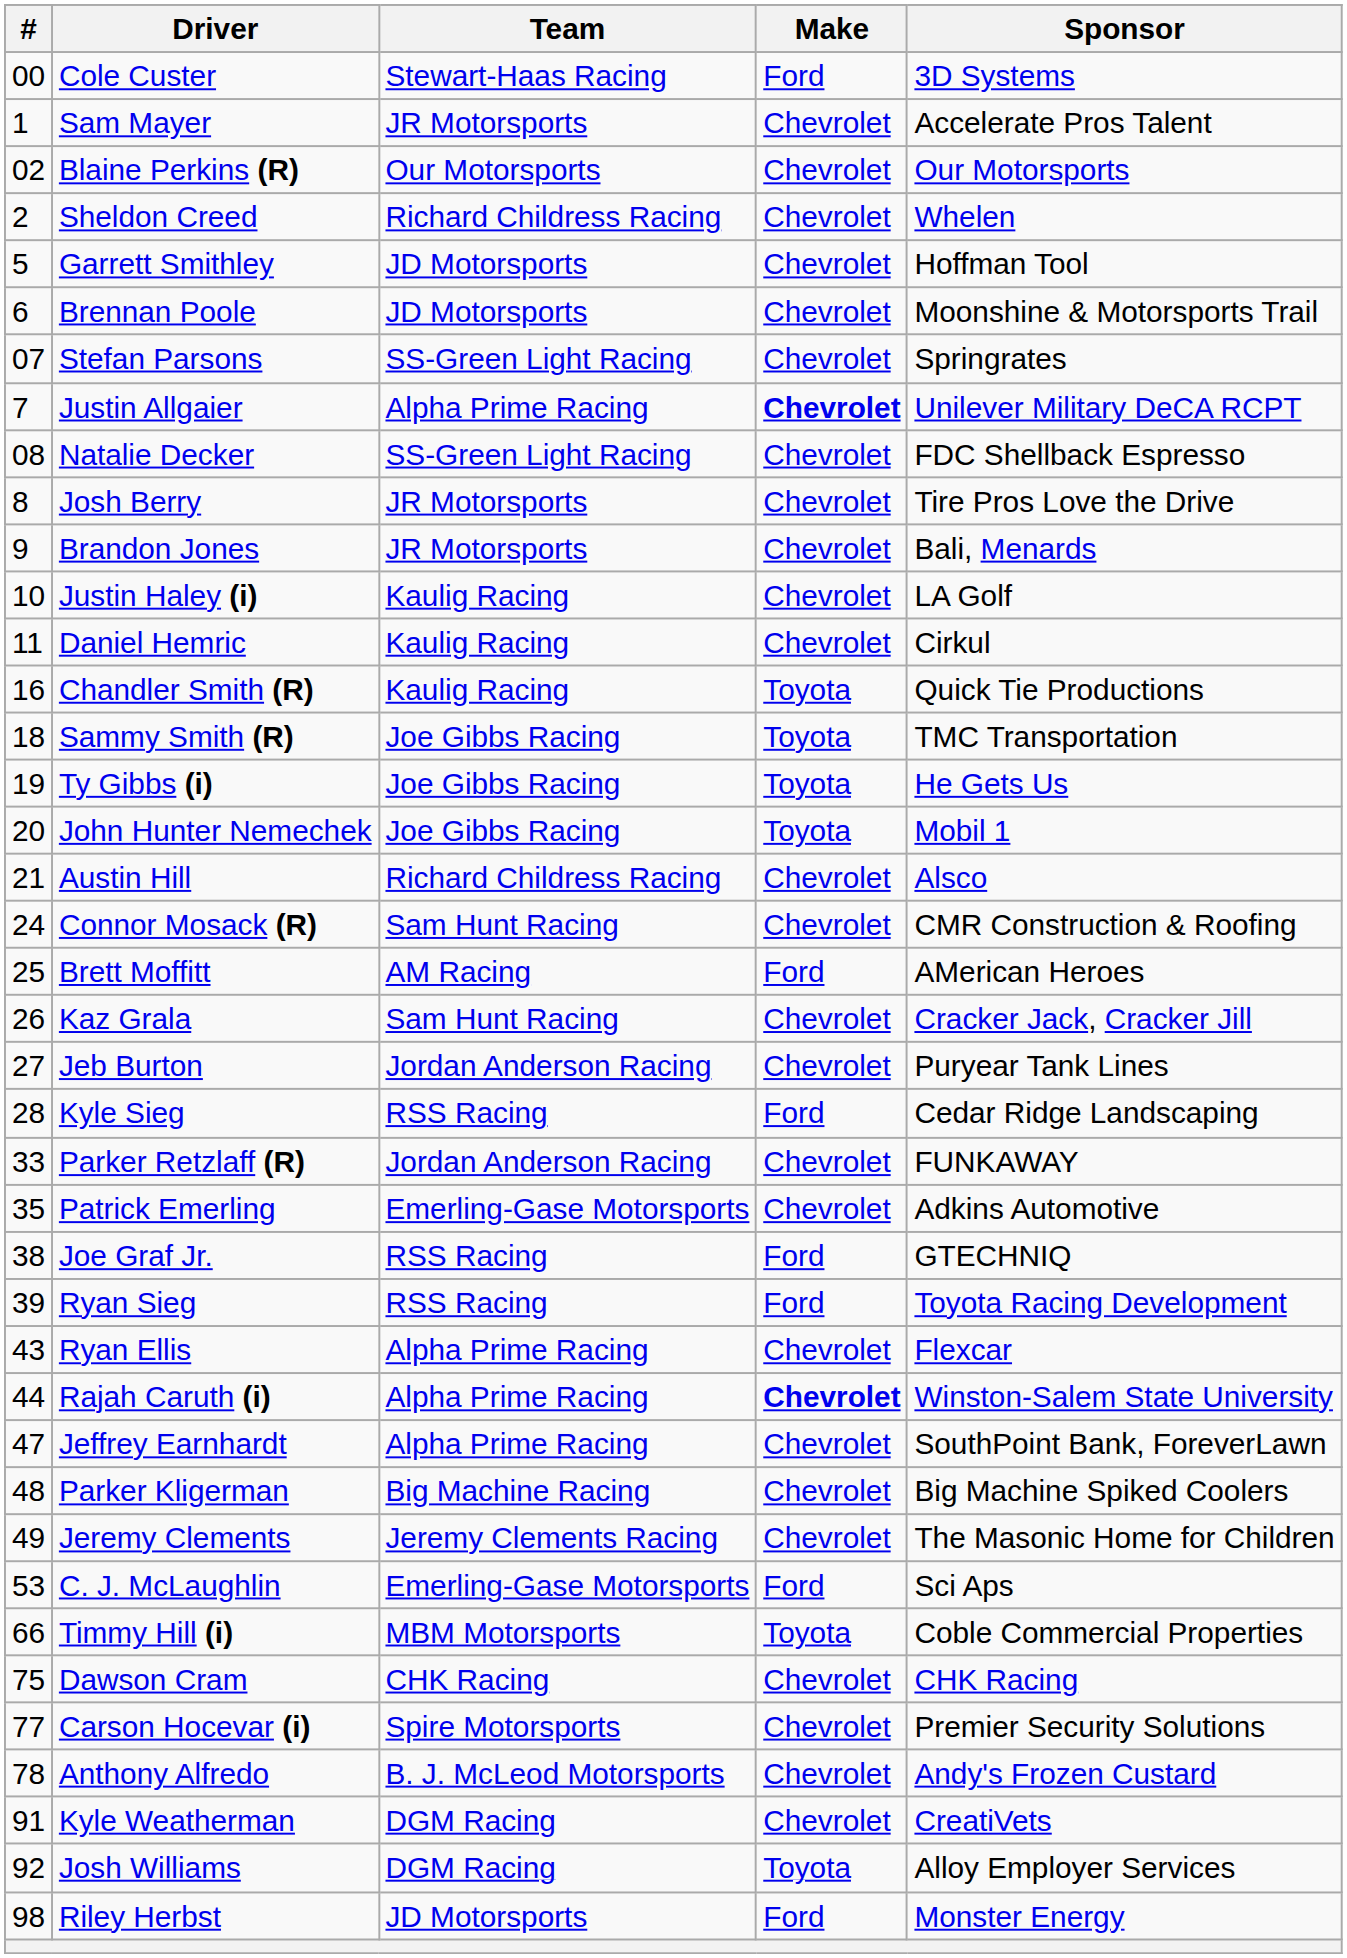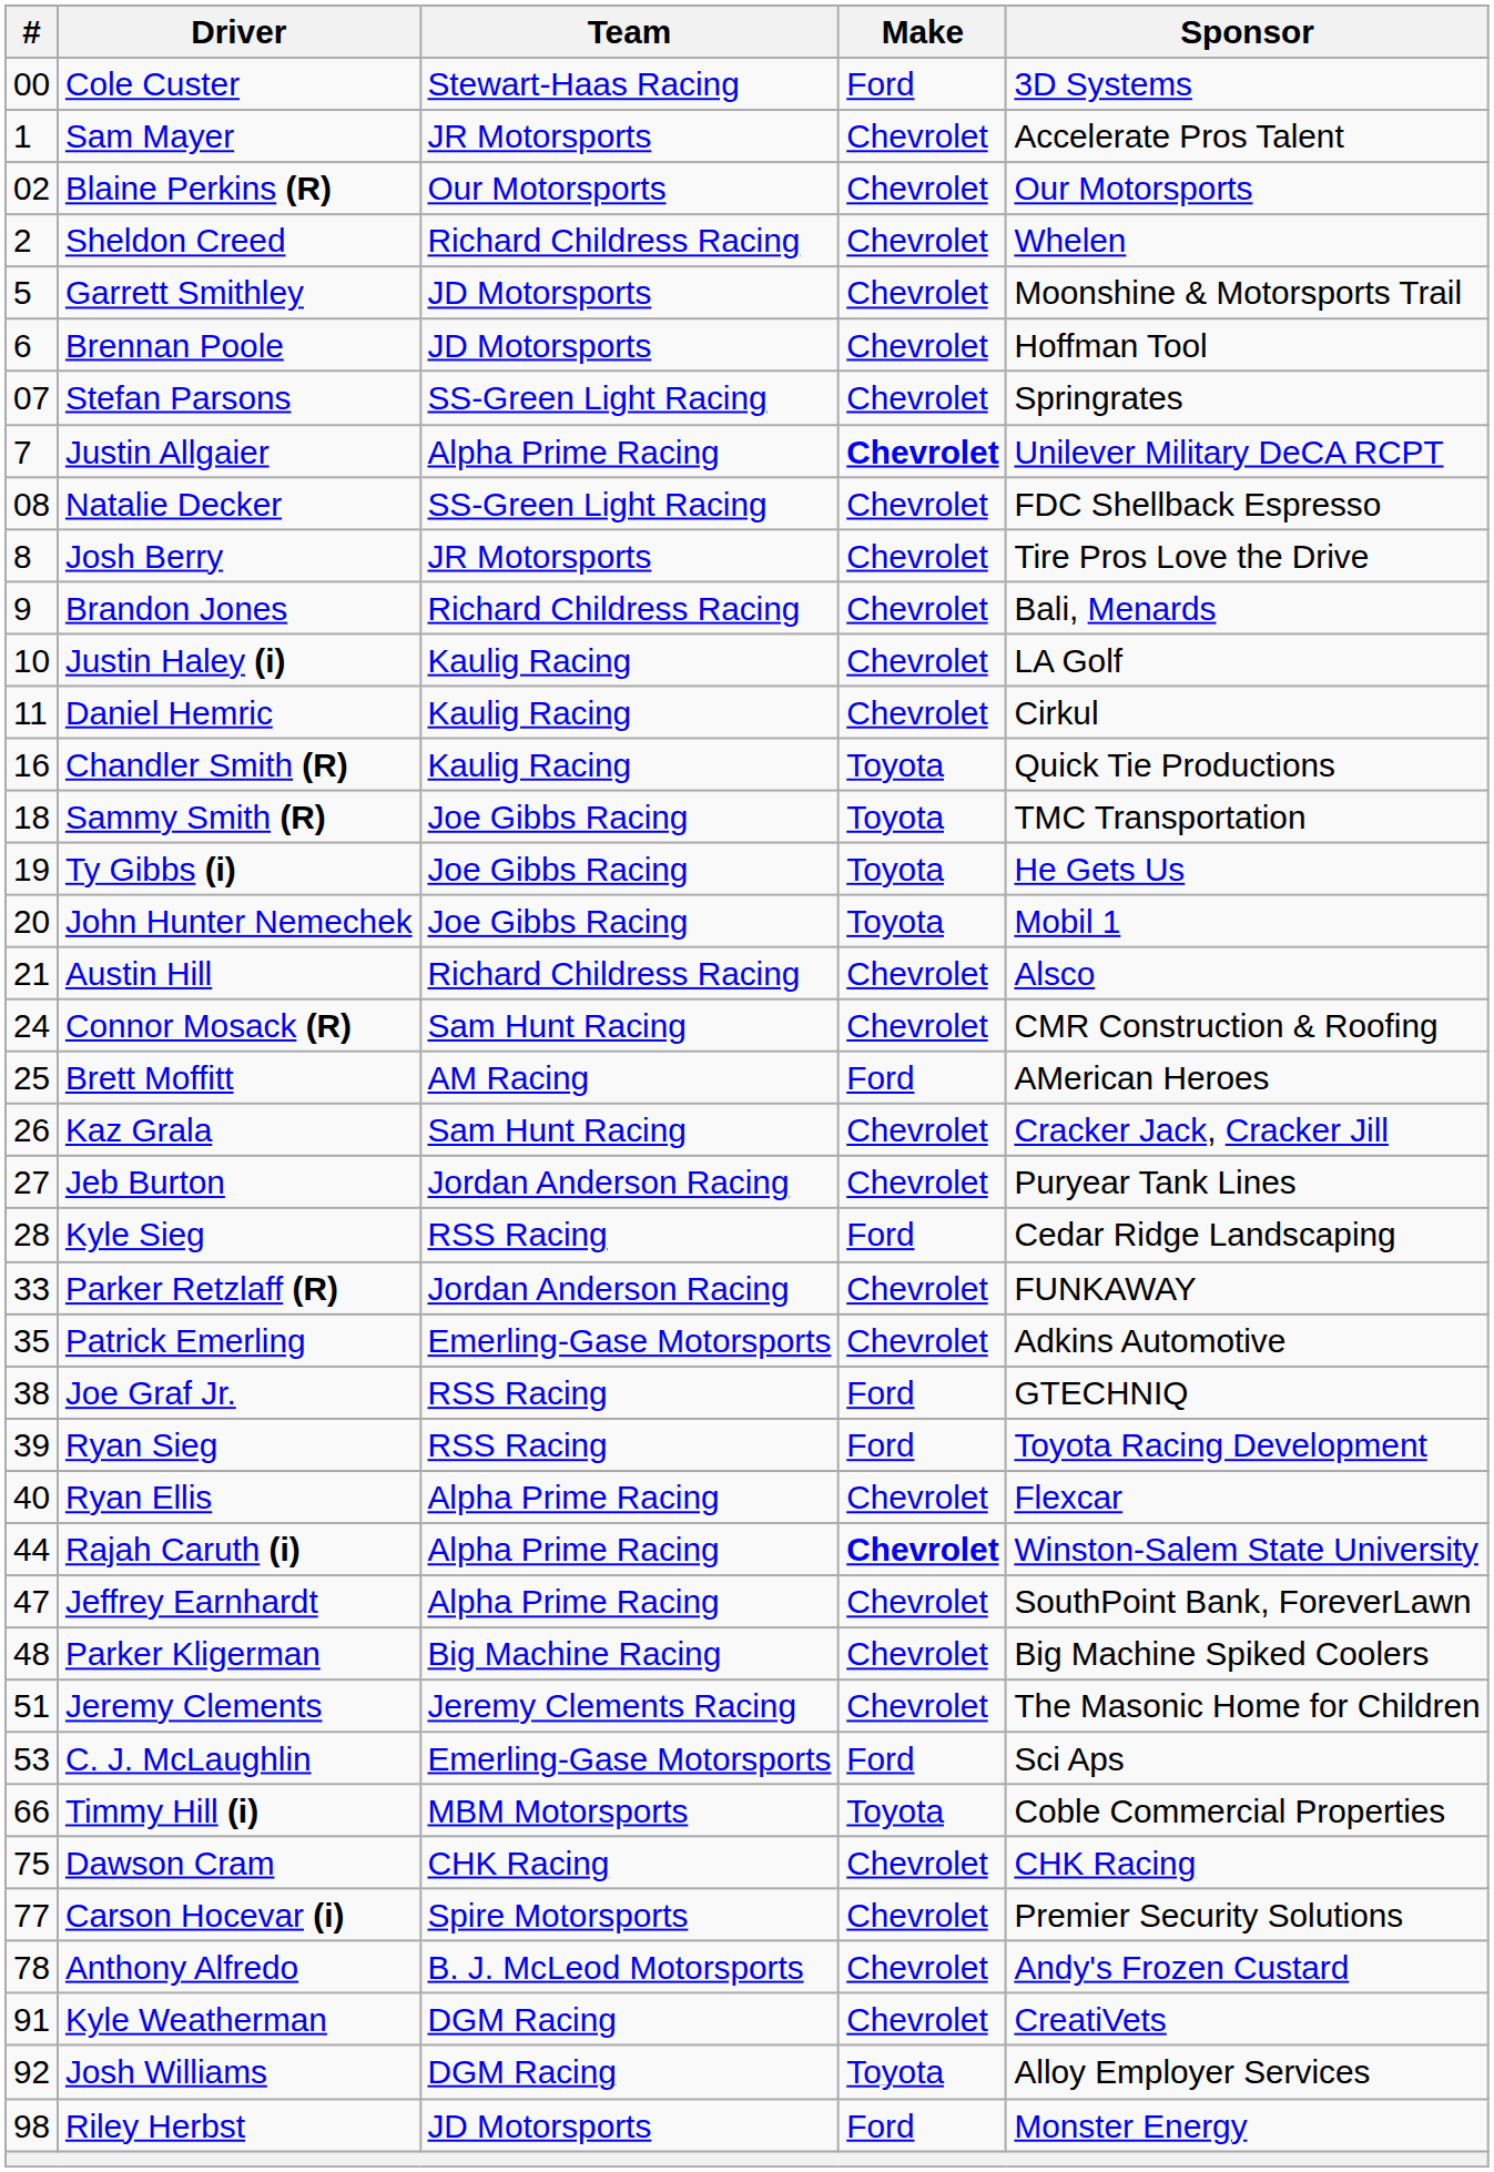Garrett Smithley | Sponsor: Hoffman Tool -> Moonshine & Motorsports Trail
Brennan Poole | Sponsor: Moonshine & Motorsports Trail -> Hoffman Tool
Brandon Jones | Team: JR Motorsports -> Richard Childress Racing
Ryan Ellis | #: 43 -> 40
Jeremy Clements | #: 49 -> 51
